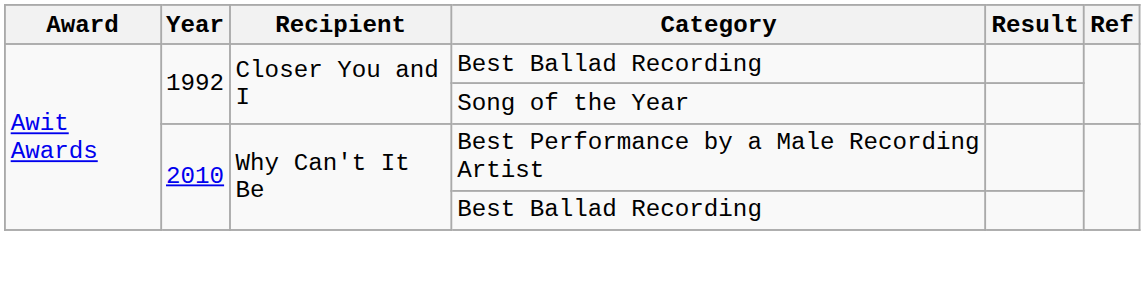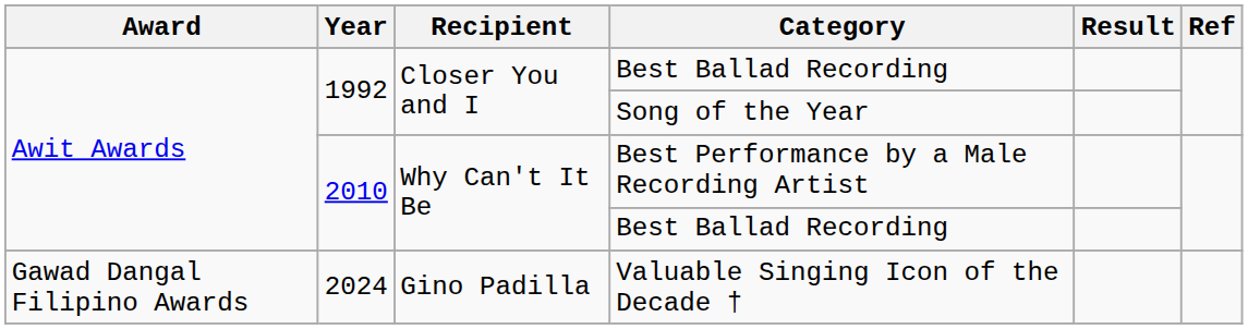+ row: Gawad Dangal Filipino Awards | 2024 | Gino Padilla | Valuable Singing Icon of the Decade †
